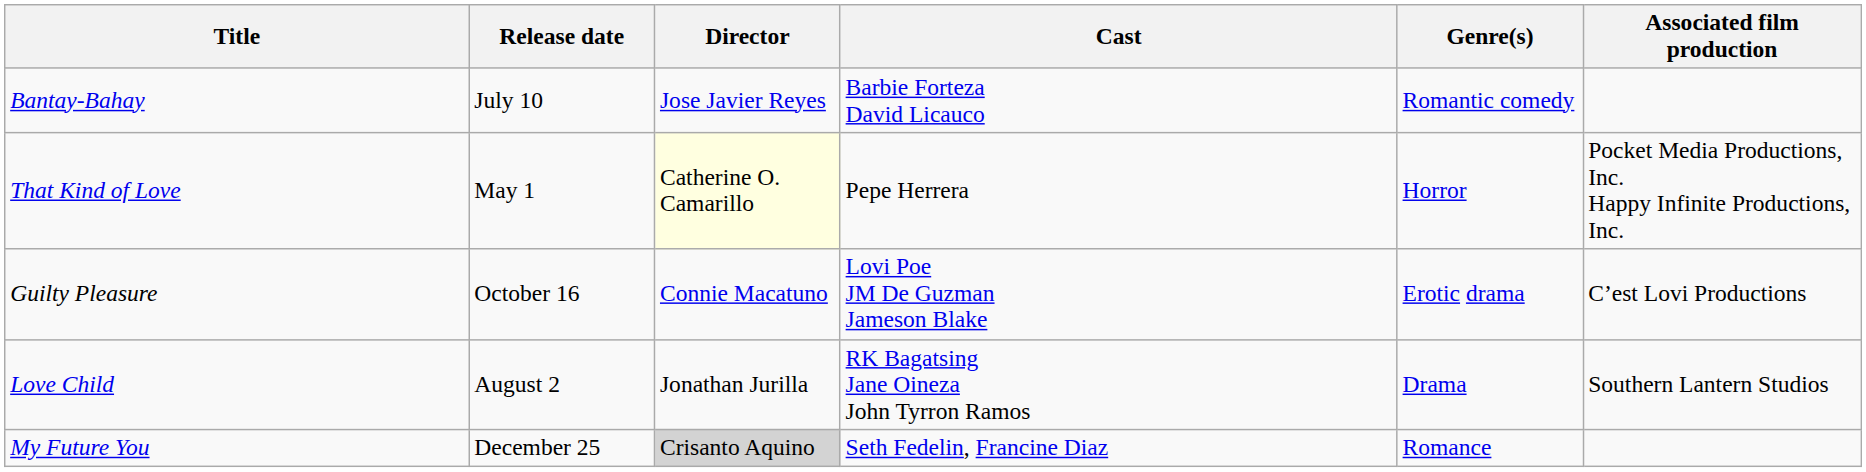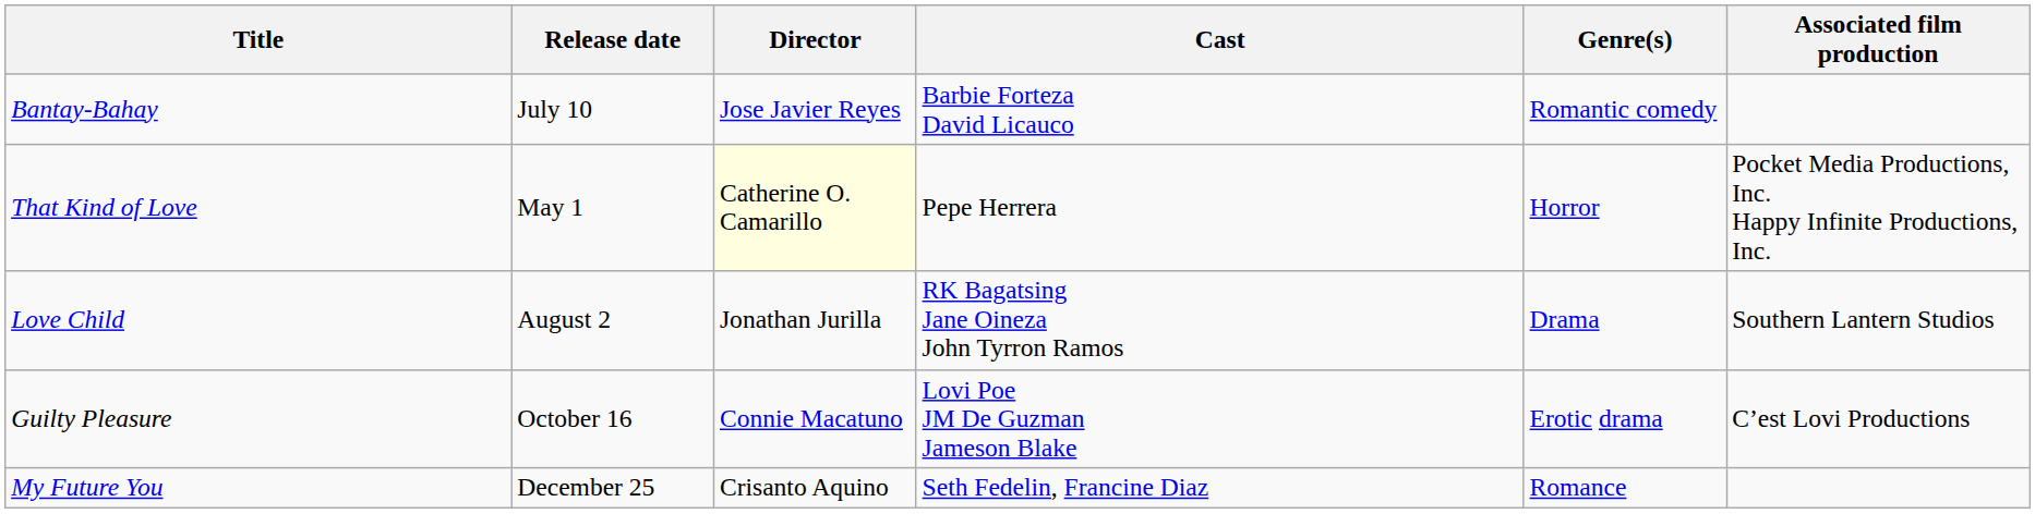rows swapped: Love Child <-> Guilty Pleasure
My Future You | Director: lightgrey background -> no background
